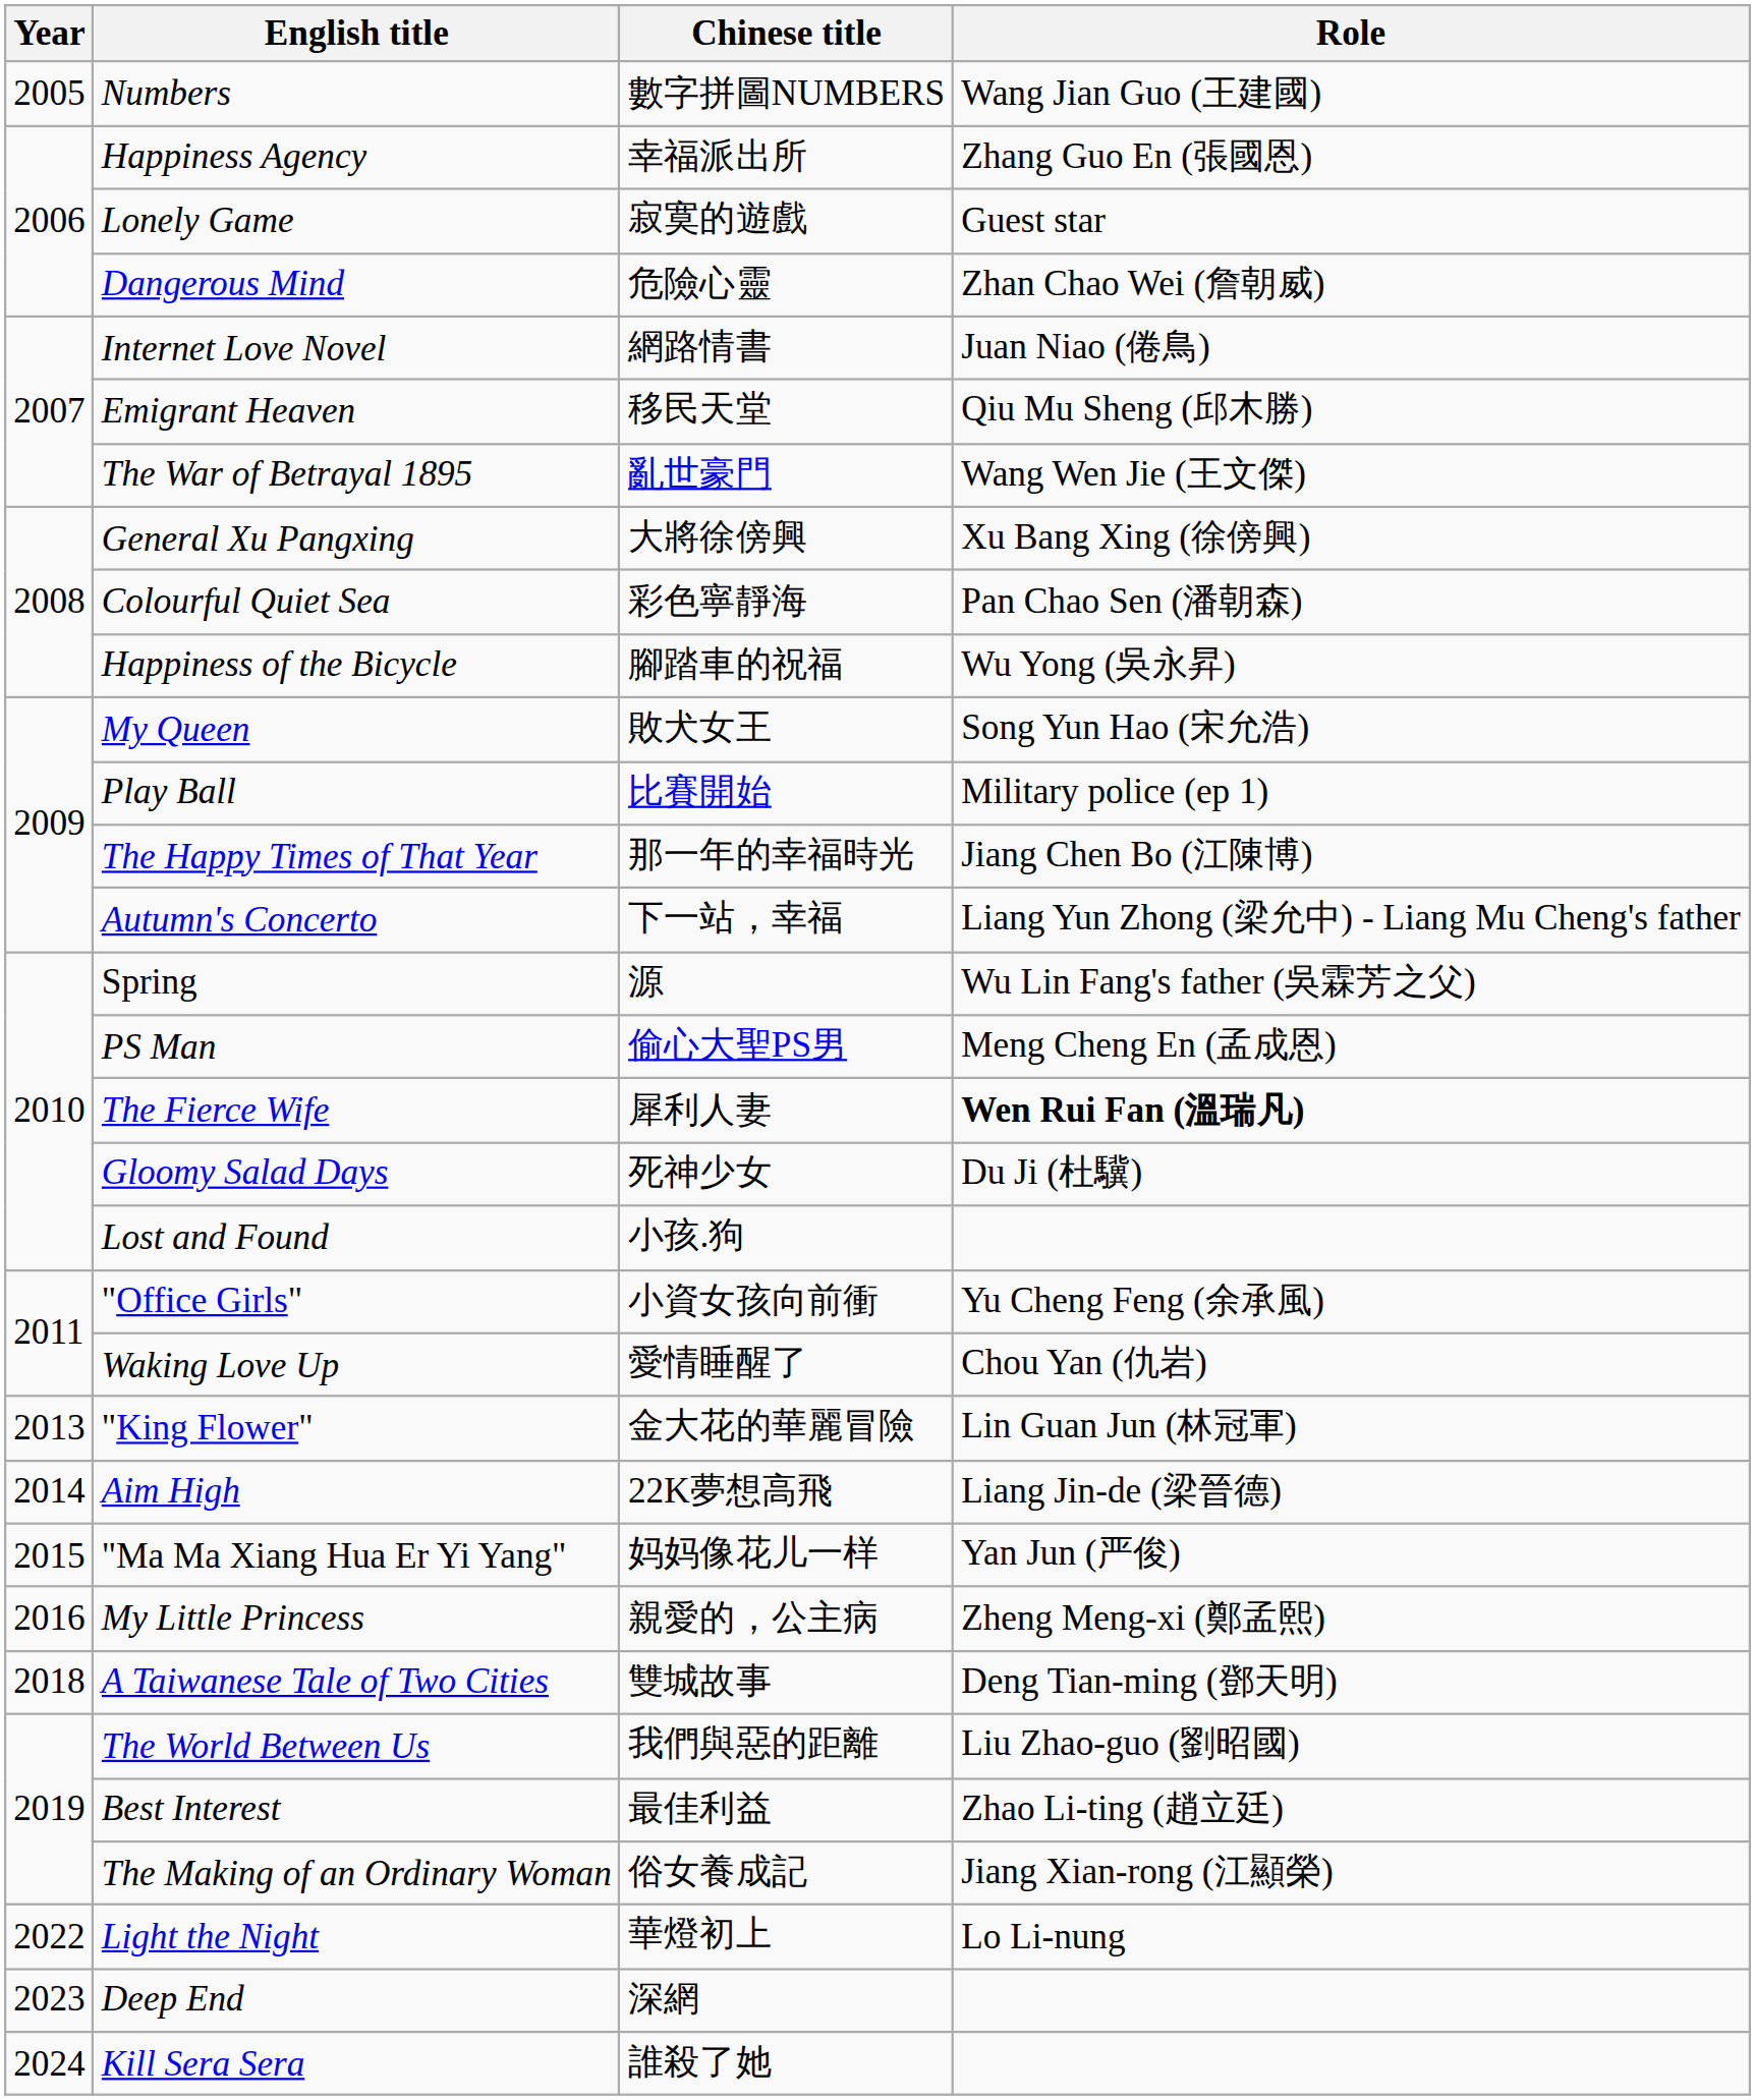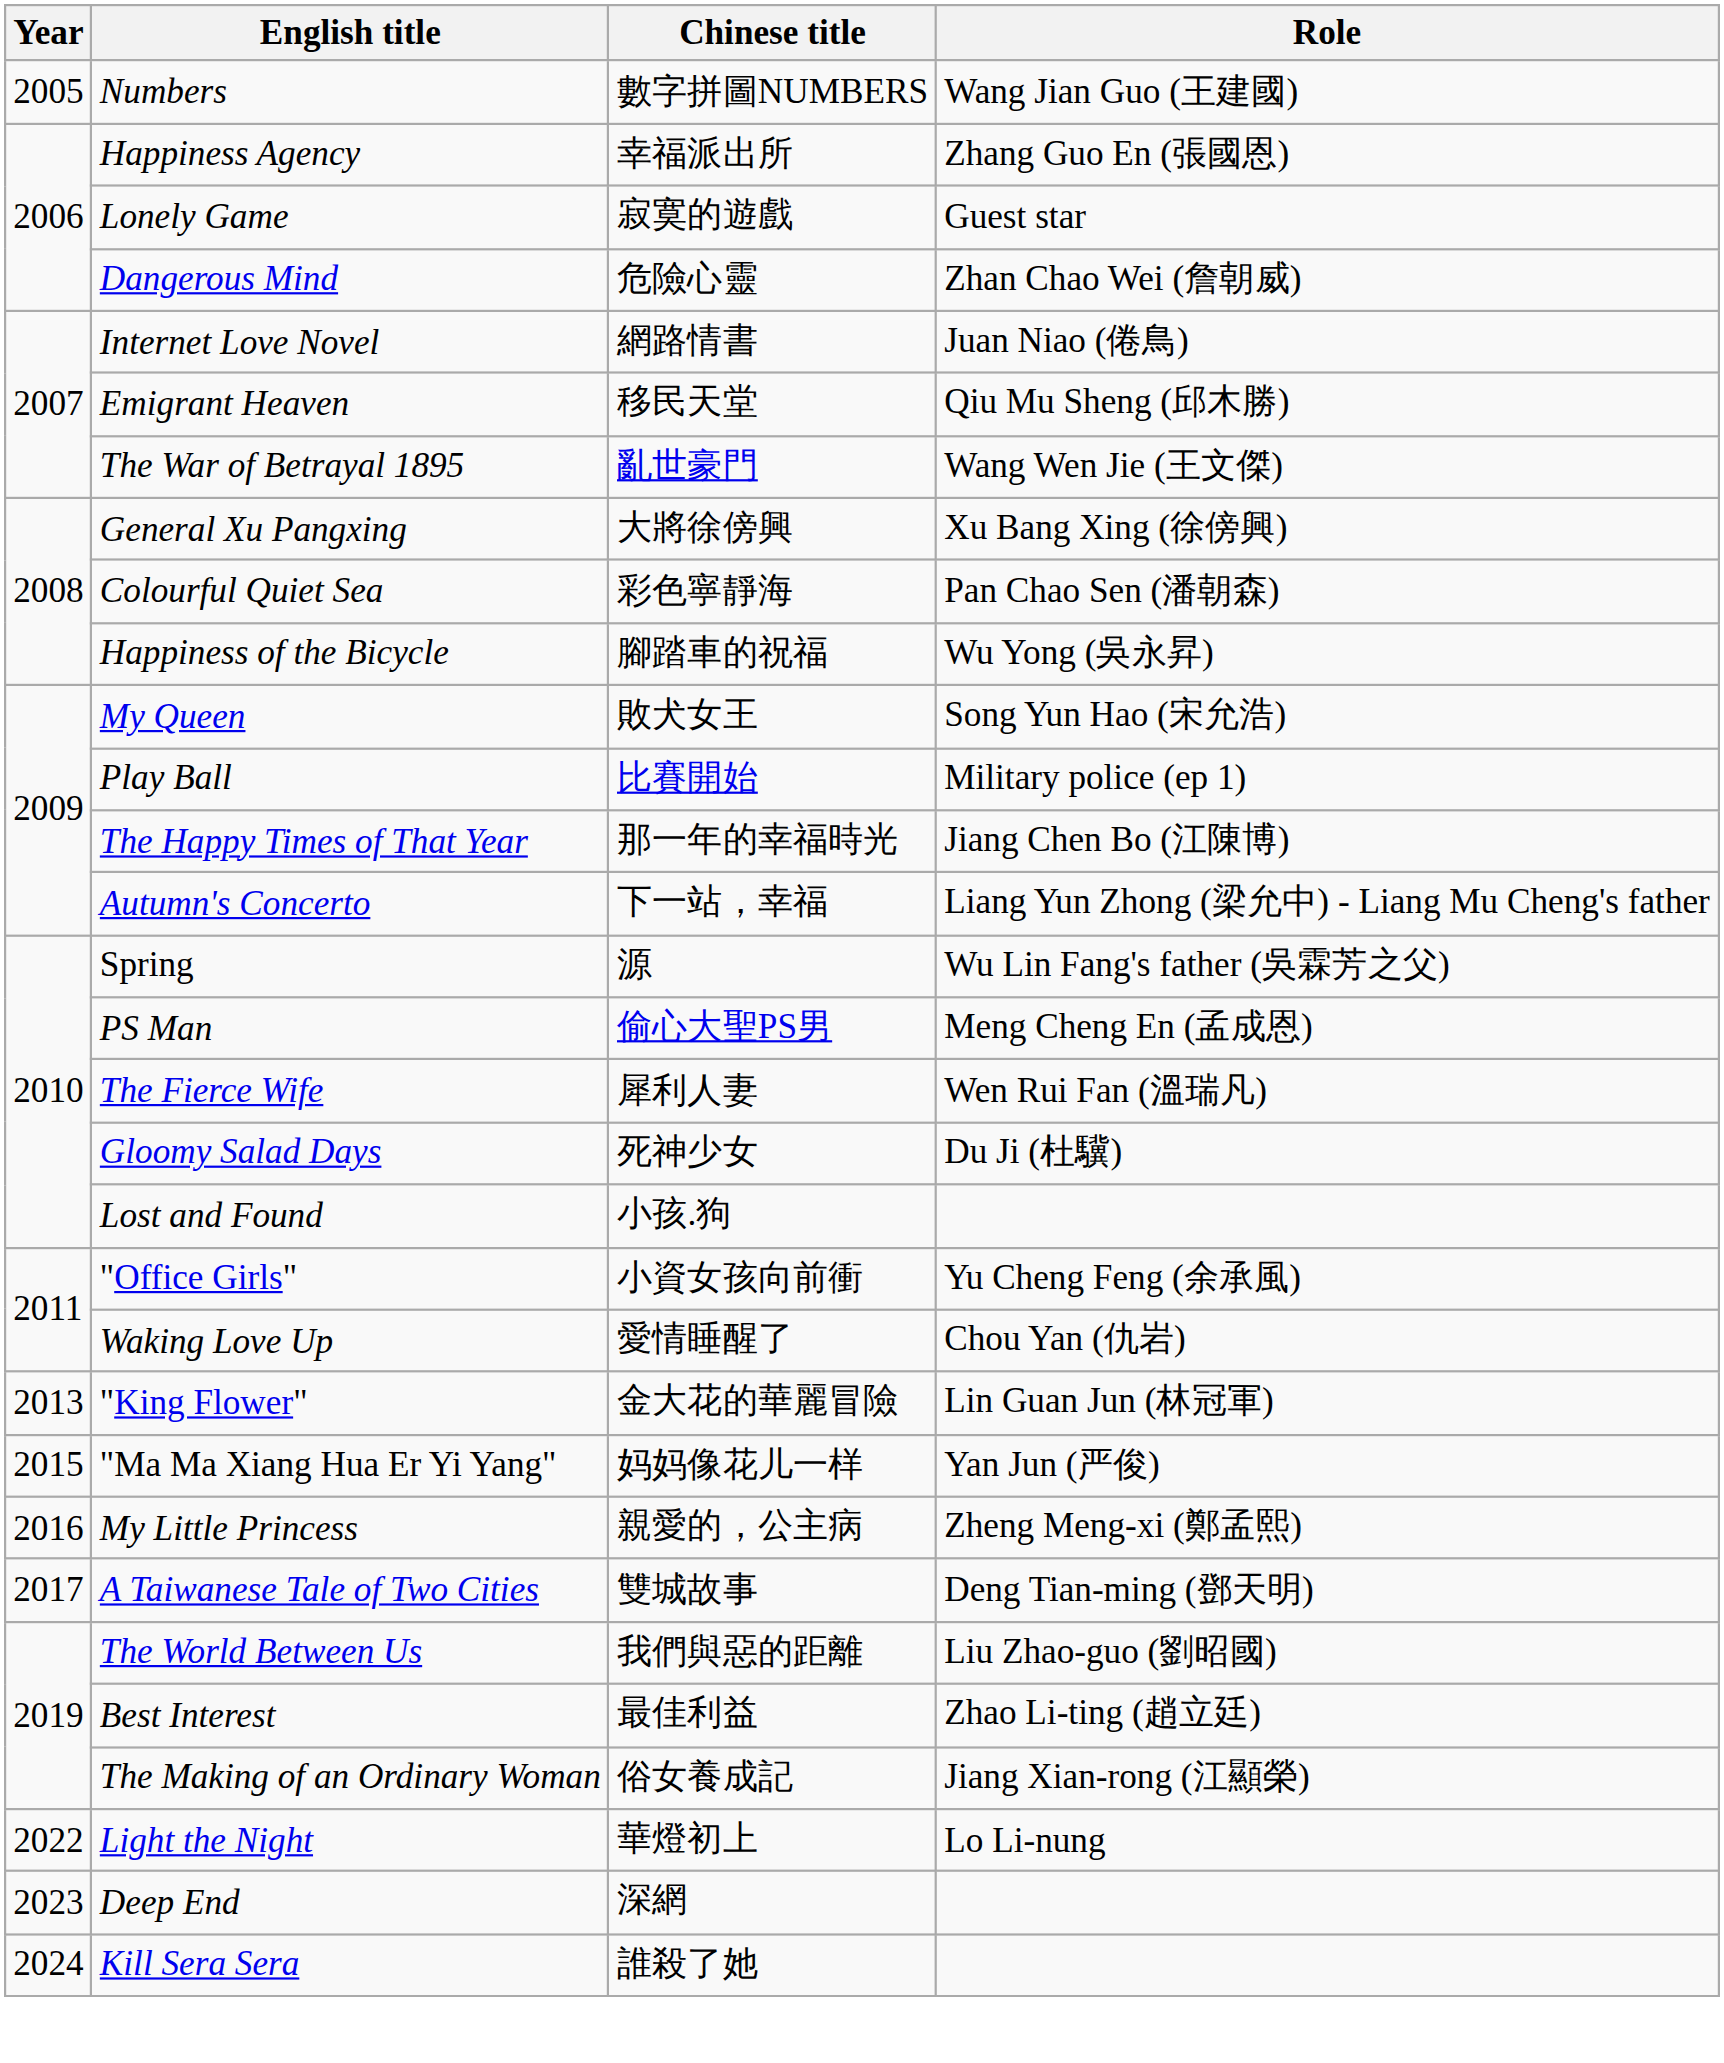The Fierce Wife | Role: bold -> normal
- row: 2014 | Aim High | 22K夢想高飛 | Liang Jin-de (梁晉德)
A Taiwanese Tale of Two Cities | Year: 2018 -> 2017
